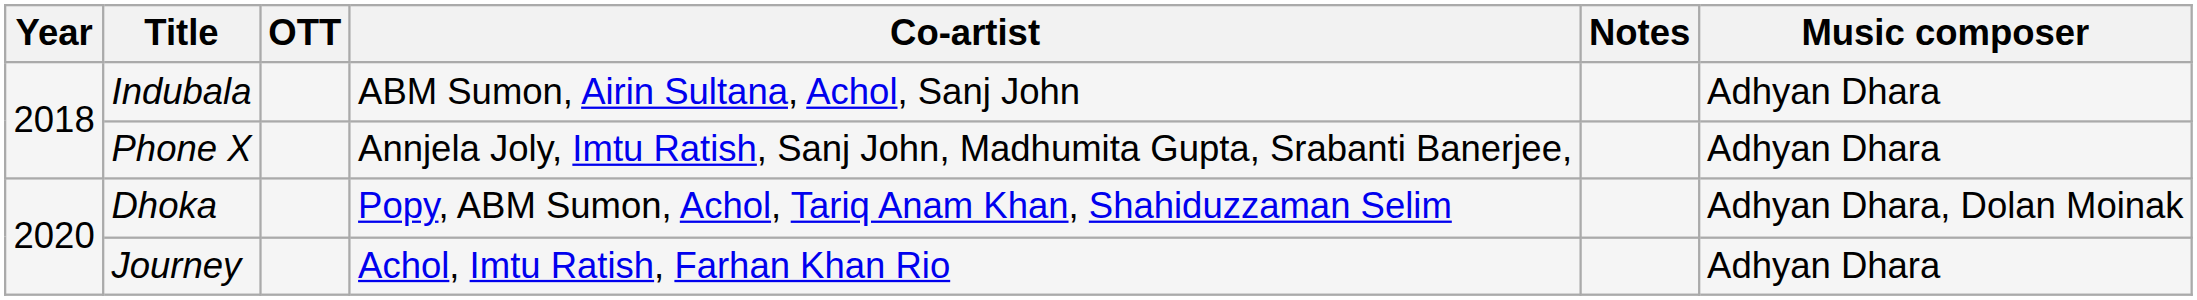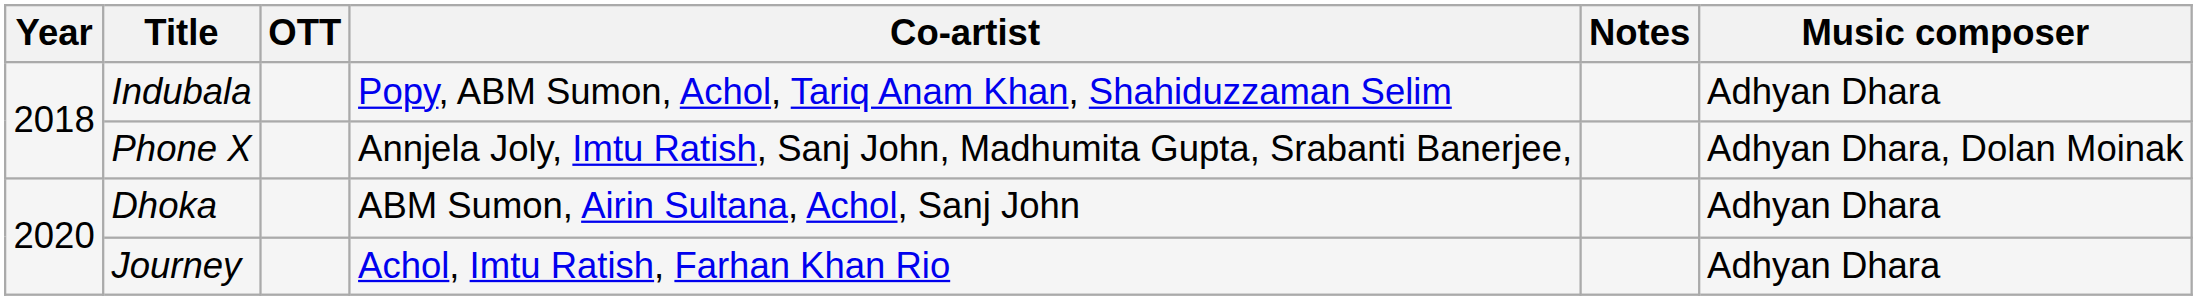Indubala | Co-artist: ABM Sumon, Airin Sultana, Achol, Sanj John -> Popy, ABM Sumon, Achol, Tariq Anam Khan, Shahiduzzaman Selim
Phone X | Music composer: Adhyan Dhara -> Adhyan Dhara, Dolan Moinak
Dhoka | Co-artist: Popy, ABM Sumon, Achol, Tariq Anam Khan, Shahiduzzaman Selim -> ABM Sumon, Airin Sultana, Achol, Sanj John
Dhoka | Music composer: Adhyan Dhara, Dolan Moinak -> Adhyan Dhara
